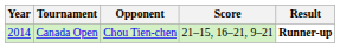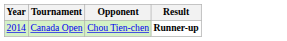- column: Score | 21–15, 16–21, 9–21
